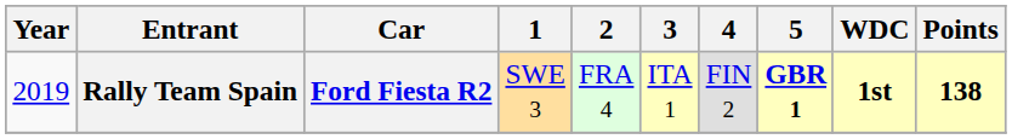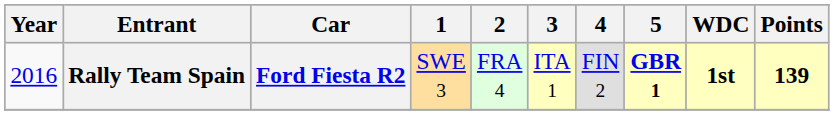Rally Team Spain | Year: 2019 -> 2016
Rally Team Spain | Points: 138 -> 139
